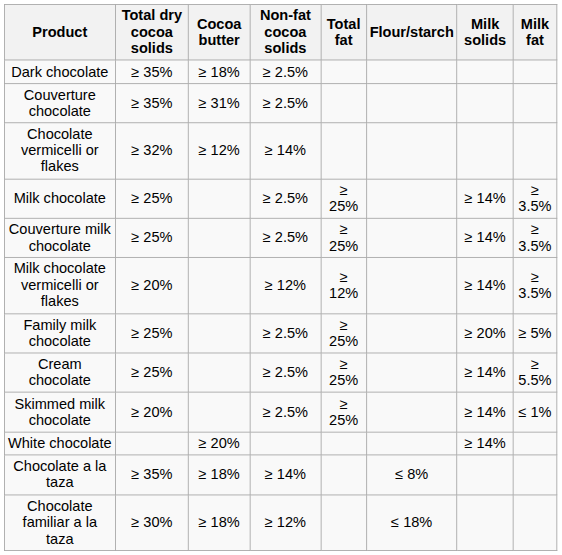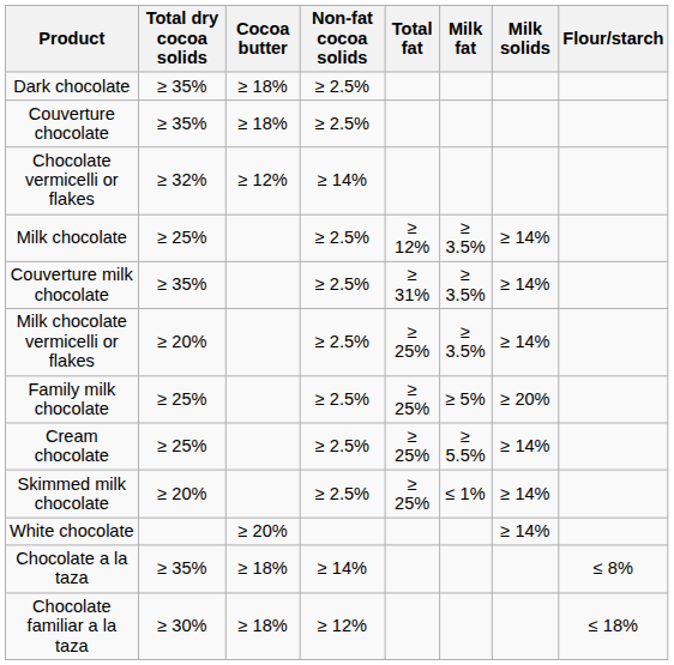columns swapped: Milk fat <-> Flour/starch
Couverture chocolate | Cocoa butter: ≥ 31% -> ≥ 18%
Milk chocolate | Total fat: ≥ 25% -> ≥ 12%
Couverture milk chocolate | Total dry cocoa solids: ≥ 25% -> ≥ 35%
Couverture milk chocolate | Total fat: ≥ 25% -> ≥ 31%
Milk chocolate vermicelli or flakes | Non-fat cocoa solids: ≥ 12% -> ≥ 2.5%
Milk chocolate vermicelli or flakes | Total fat: ≥ 12% -> ≥ 25%
